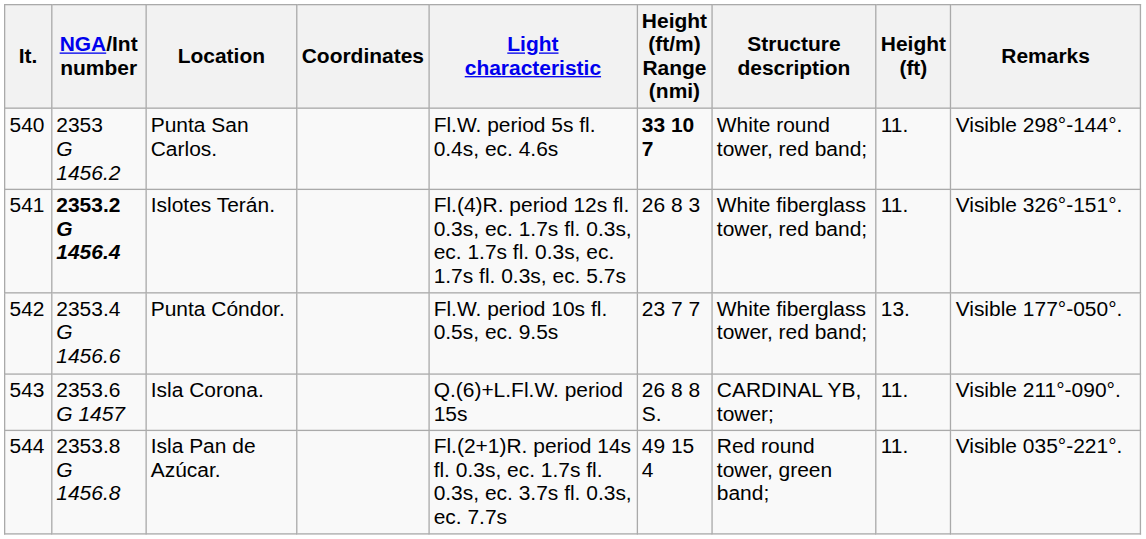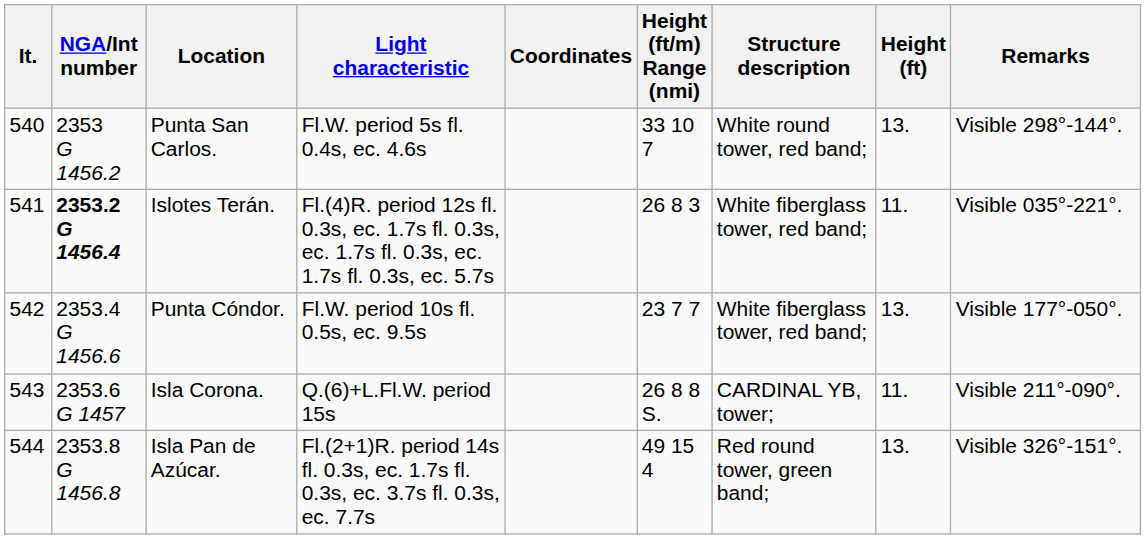columns swapped: Coordinates <-> Light characteristic
Punta San Carlos. | Height (ft/m) Range (nmi): bold -> normal
Punta San Carlos. | Height (ft): 11. -> 13.
Islotes Terán. | Remarks: Visible 326°-151°. -> Visible 035°-221°.
Isla Pan de Azúcar. | Height (ft): 11. -> 13.
Isla Pan de Azúcar. | Remarks: Visible 035°-221°. -> Visible 326°-151°.
